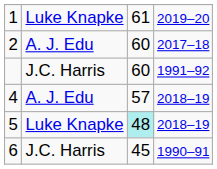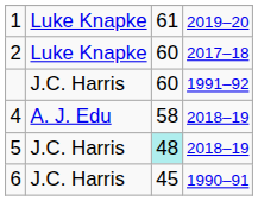2 | column 2: A. J. Edu -> Luke Knapke
4 | column 3: 57 -> 58
5 | column 2: Luke Knapke -> J.C. Harris
